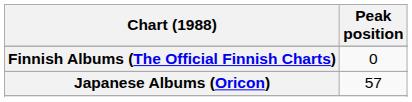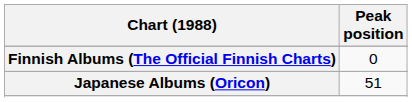Japanese Albums (Oricon) | Peak position: 57 -> 51
